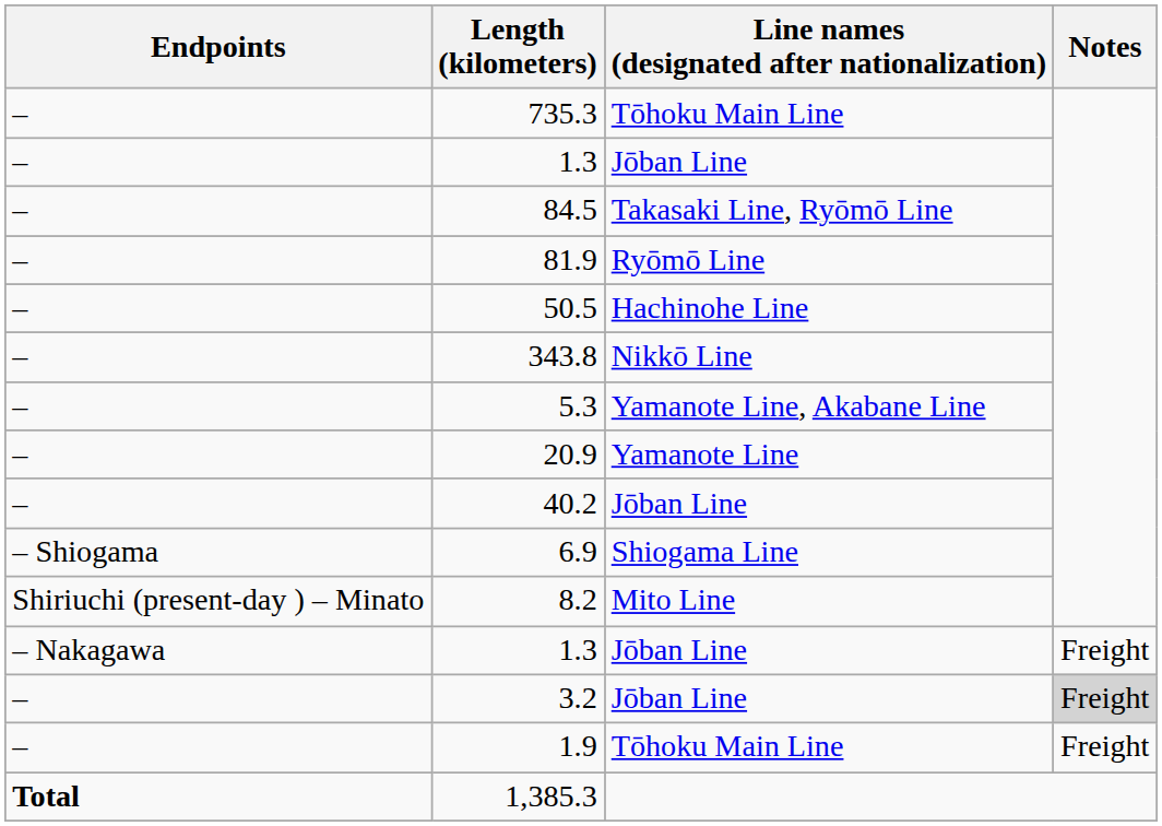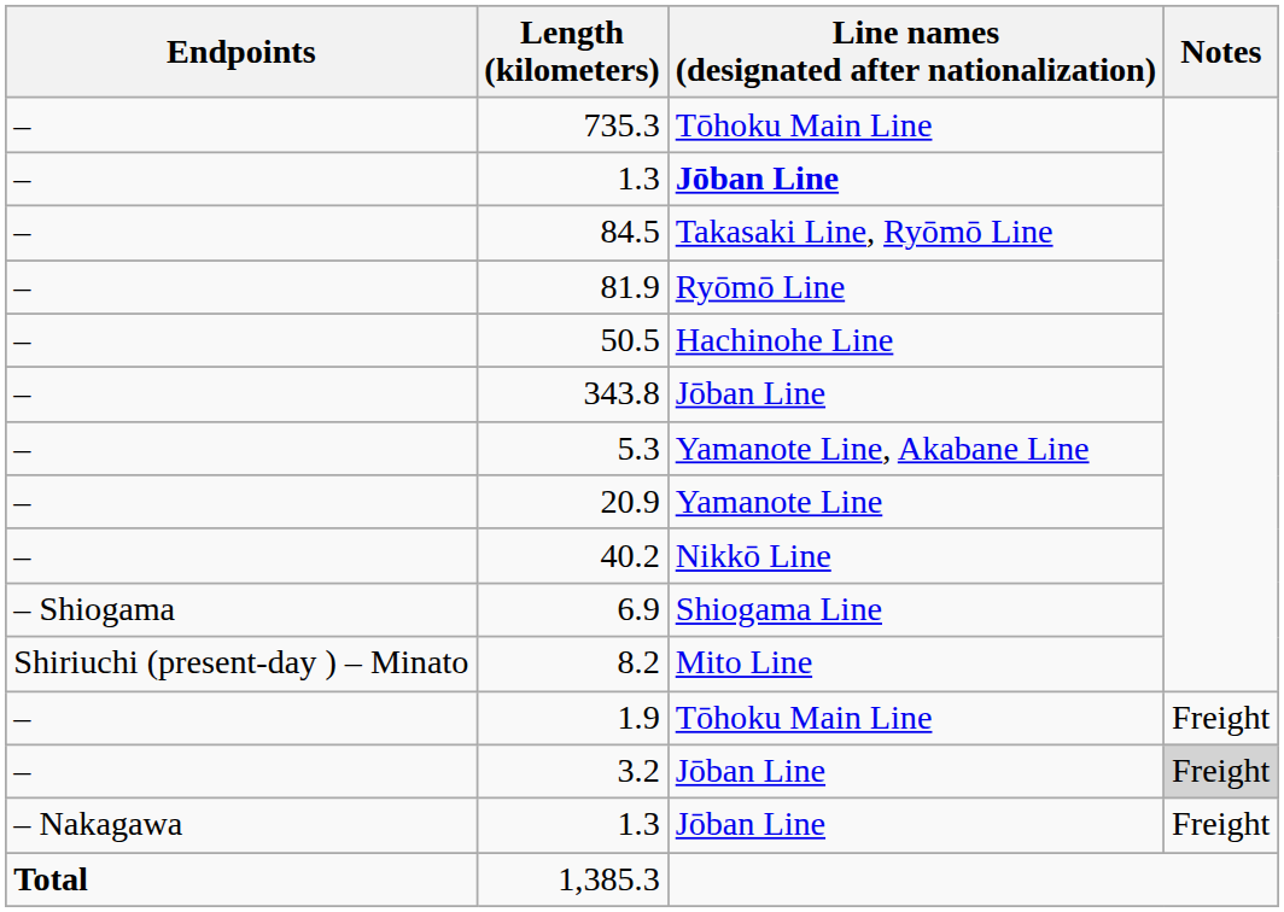– / 1.3 | Line names (designated after nationalization): normal -> bold
343.8 | Line names (designated after nationalization): Nikkō Line -> Jōban Line
40.2 | Line names (designated after nationalization): Jōban Line -> Nikkō Line
rows swapped: 1.9 <-> – Nakagawa / 1.3
